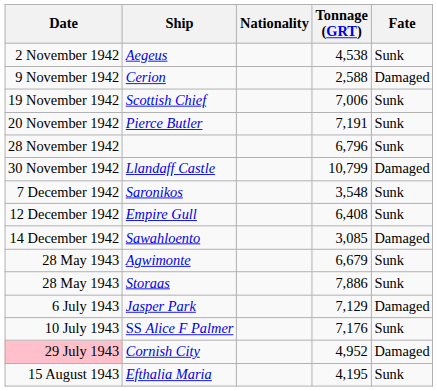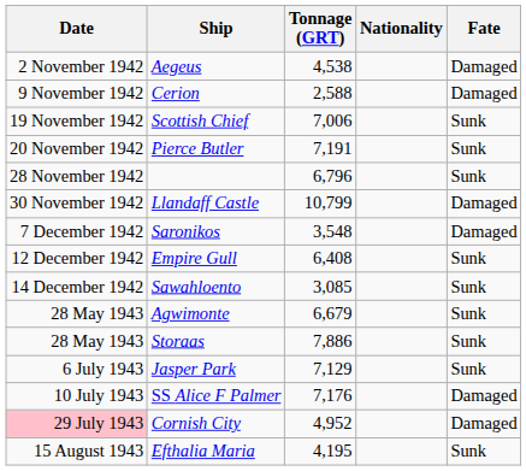columns swapped: Nationality <-> Tonnage (GRT)
Aegeus | Fate: Sunk -> Damaged
Saronikos | Fate: Sunk -> Damaged
Sawahloento | Fate: Damaged -> Sunk
Jasper Park | Fate: Damaged -> Sunk
SS Alice F Palmer | Fate: Sunk -> Damaged
